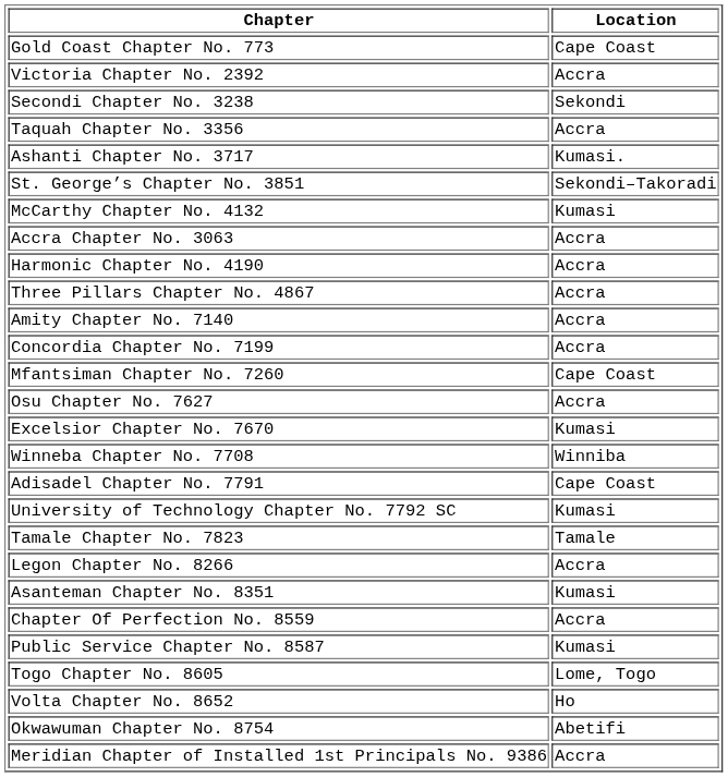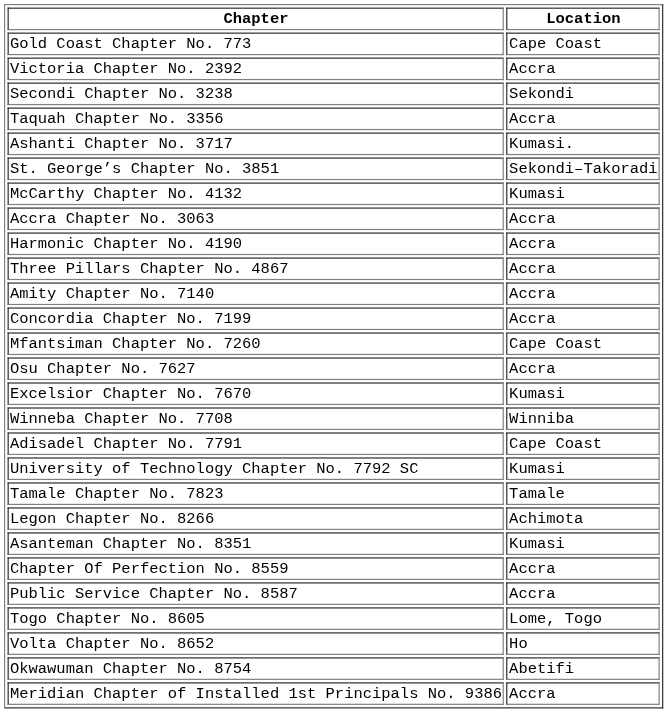Legon Chapter No. 8266 | Location: Accra -> Achimota
Public Service Chapter No. 8587 | Location: Kumasi -> Accra
